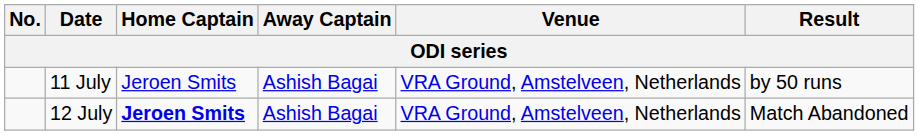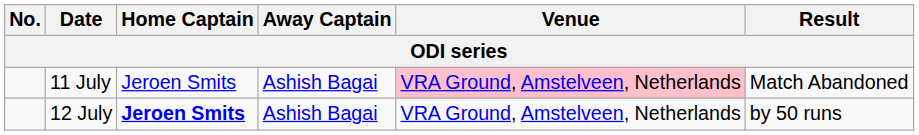11 July | Venue: no background -> pink background
11 July | Result: by 50 runs -> Match Abandoned
12 July | Result: Match Abandoned -> by 50 runs
